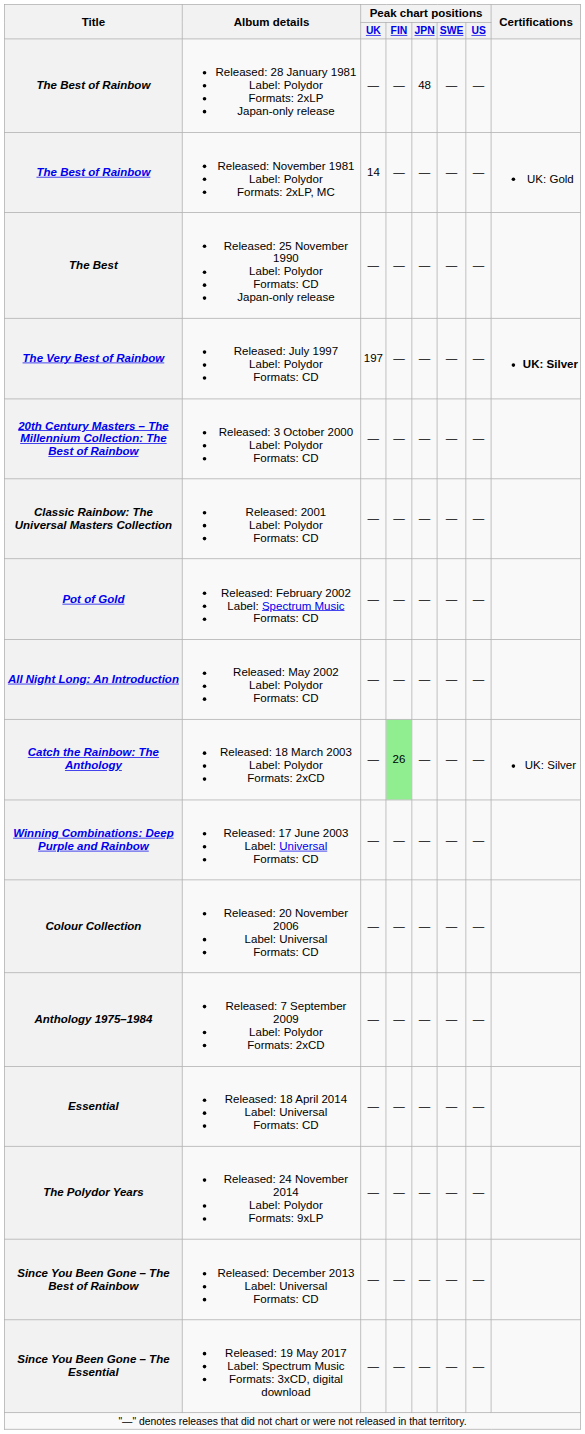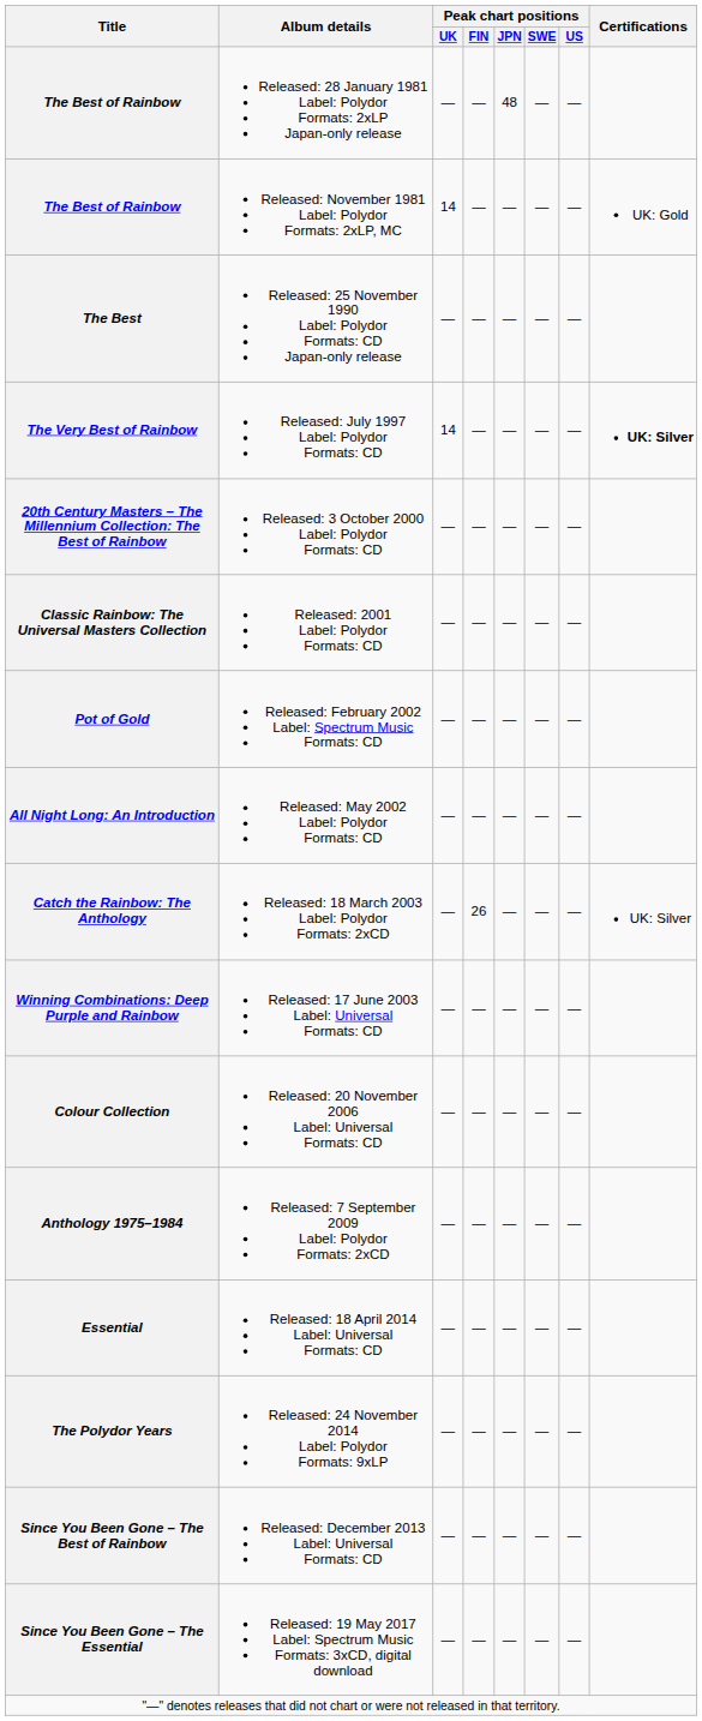The Very Best of Rainbow | Peak chart positions / UK: 197 -> 14
Catch the Rainbow: The Anthology | Peak chart positions / FIN: lightgreen background -> no background
